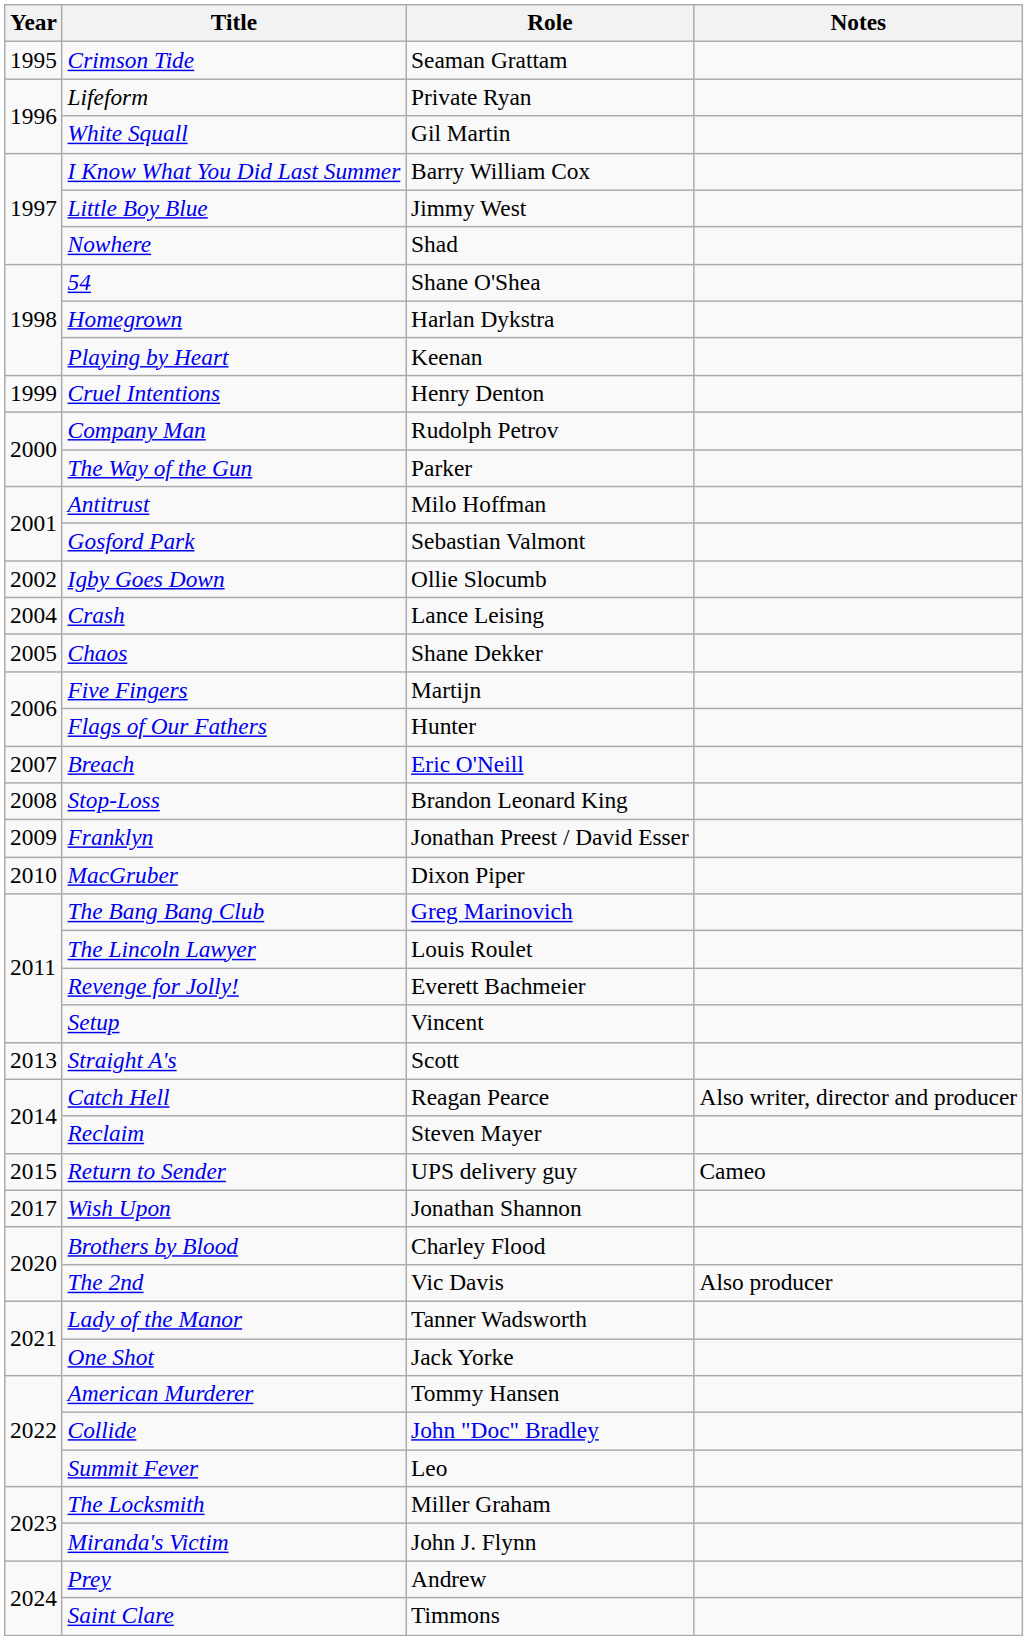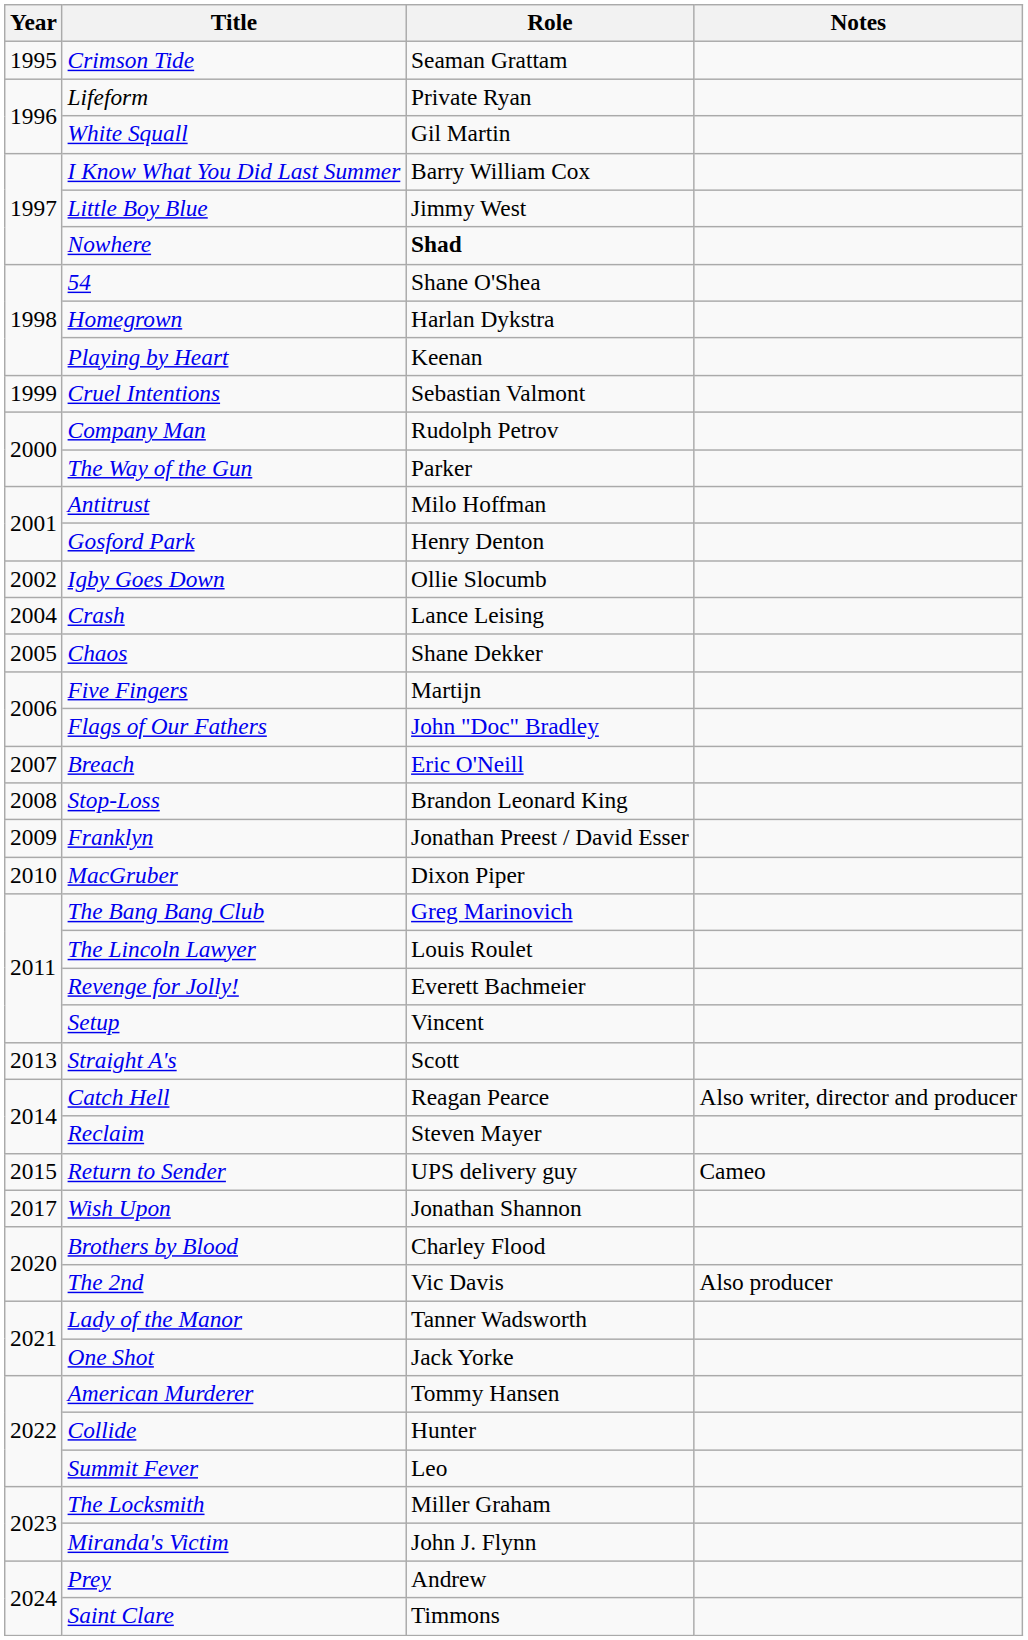Nowhere | Role: normal -> bold
Cruel Intentions | Role: Henry Denton -> Sebastian Valmont
Gosford Park | Role: Sebastian Valmont -> Henry Denton
Flags of Our Fathers | Role: Hunter -> John "Doc" Bradley
Collide | Role: John "Doc" Bradley -> Hunter
